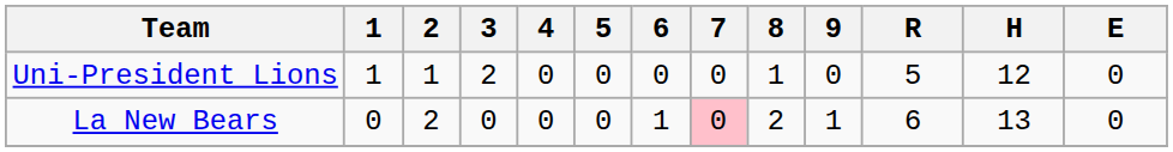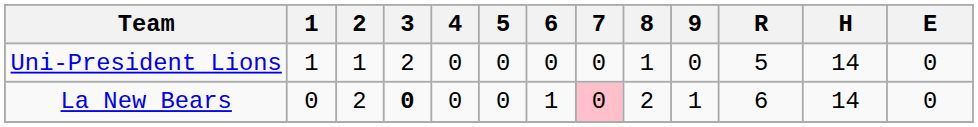Uni-President Lions | H: 12 -> 14
La New Bears | 3: normal -> bold
La New Bears | H: 13 -> 14
